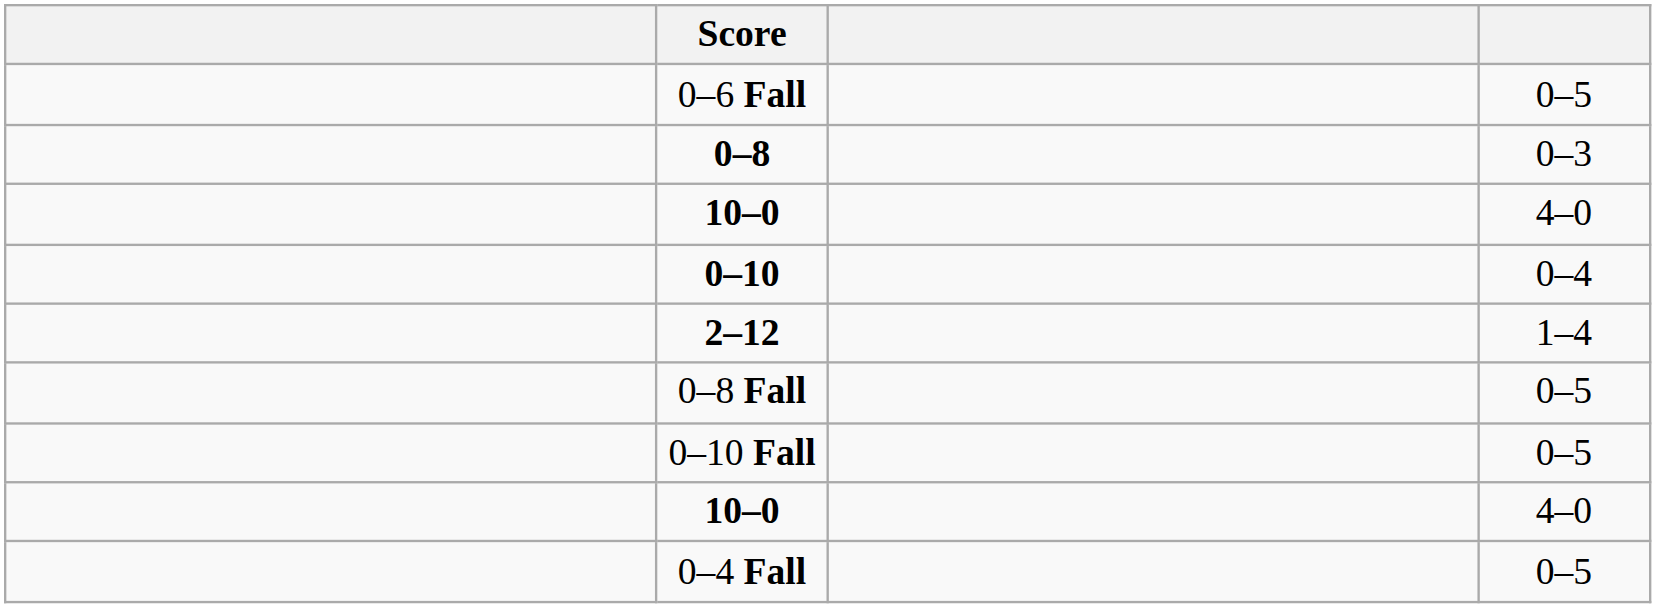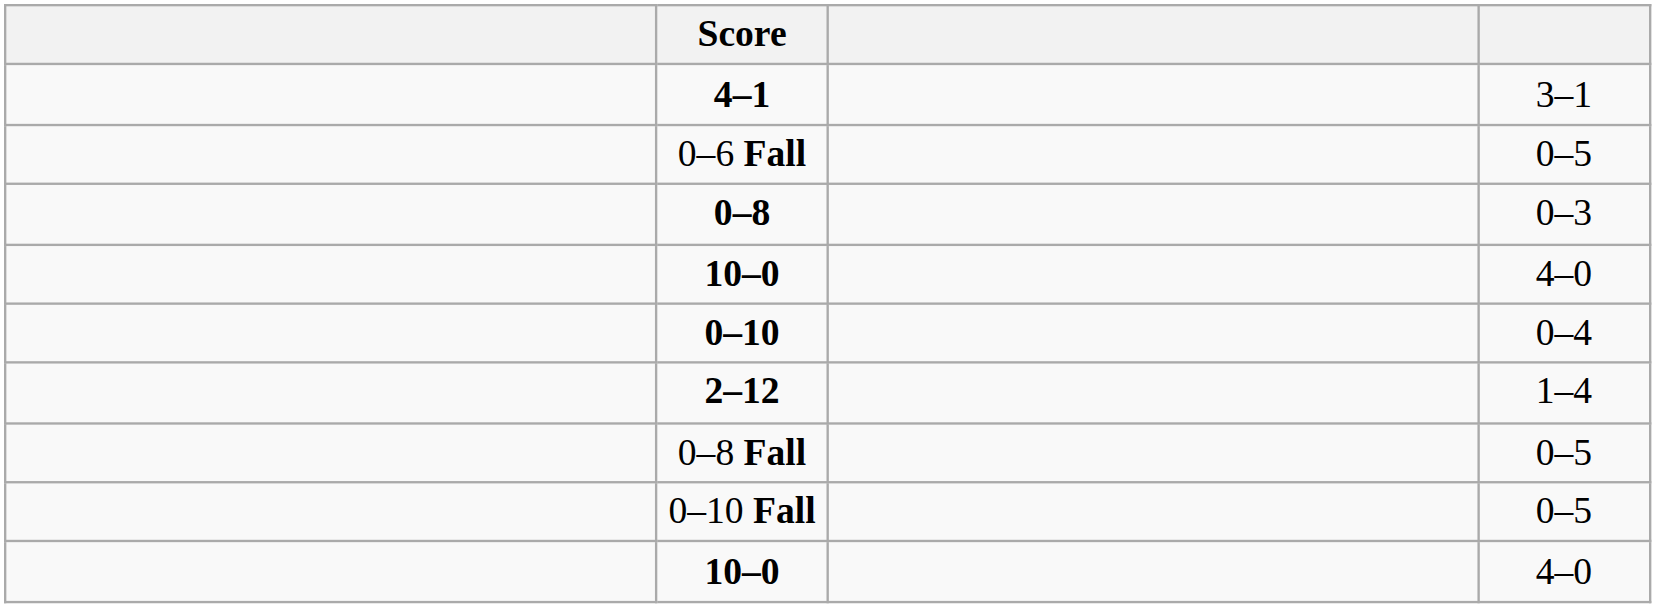+ row: 4–1 | 3–1
- row: 0–4 Fall | 0–5
